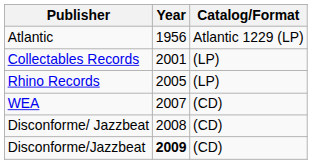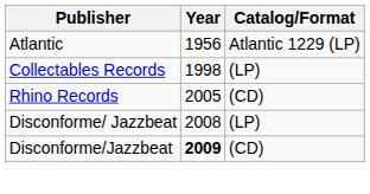Collectables Records | Year: 2001 -> 1998
Rhino Records | Catalog/Format: (LP) -> (CD)
- row: WEA | 2007 | (CD)
Disconforme/ Jazzbeat | Catalog/Format: (CD) -> (LP)
